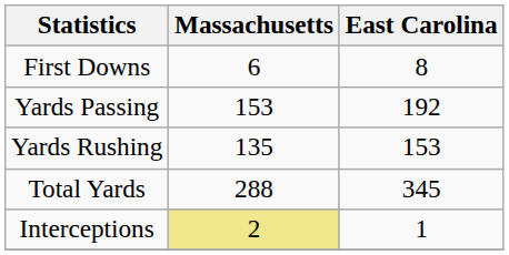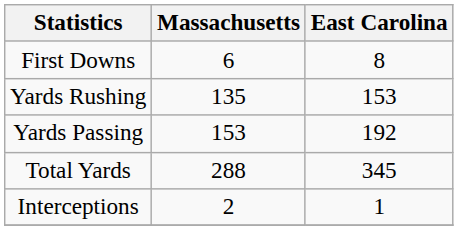rows swapped: Yards Rushing <-> Yards Passing
Interceptions | Massachusetts: khaki background -> no background
